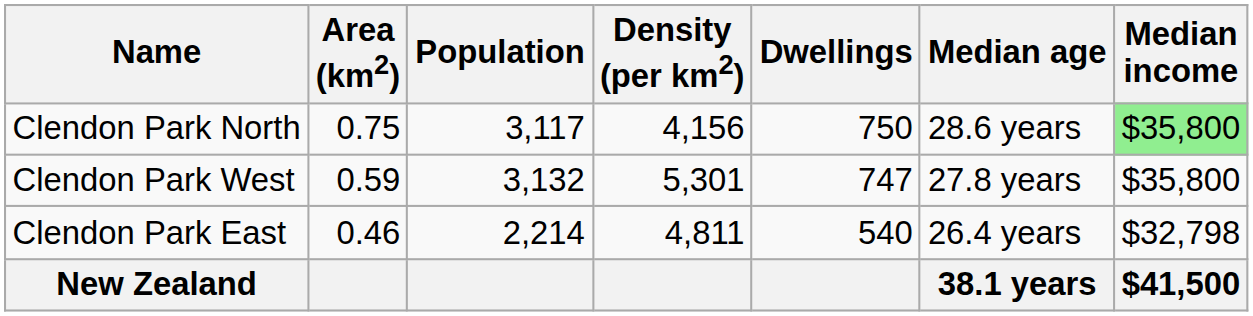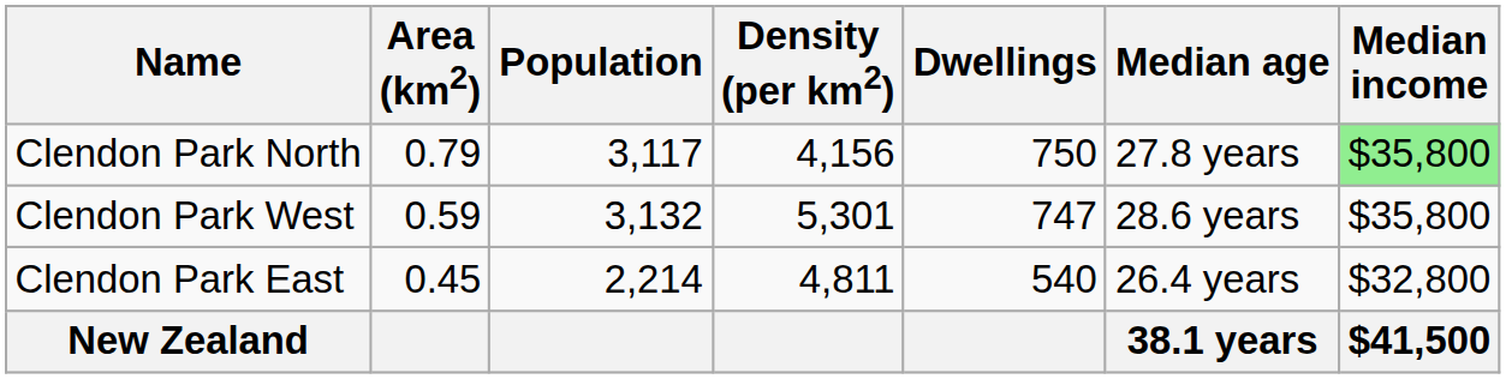Clendon Park North | Area (km2): 0.75 -> 0.79
Clendon Park North | Median age: 28.6 years -> 27.8 years
Clendon Park West | Median age: 27.8 years -> 28.6 years
Clendon Park East | Area (km2): 0.46 -> 0.45
Clendon Park East | Median income: $32,798 -> $32,800
